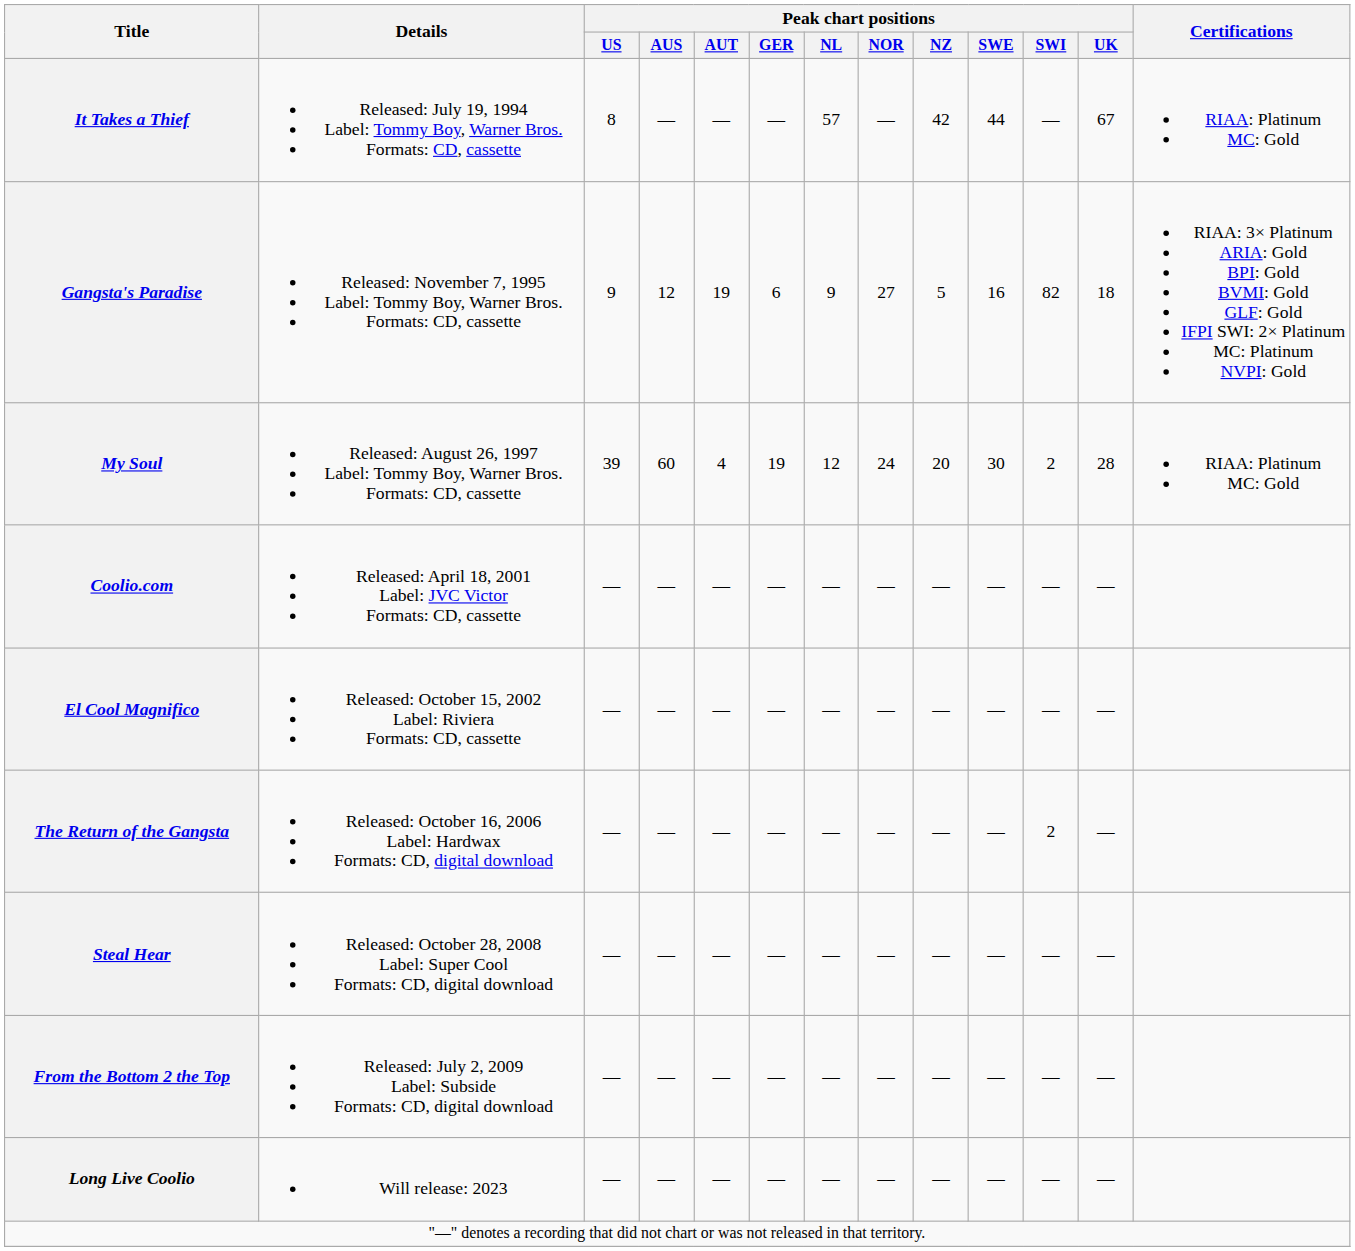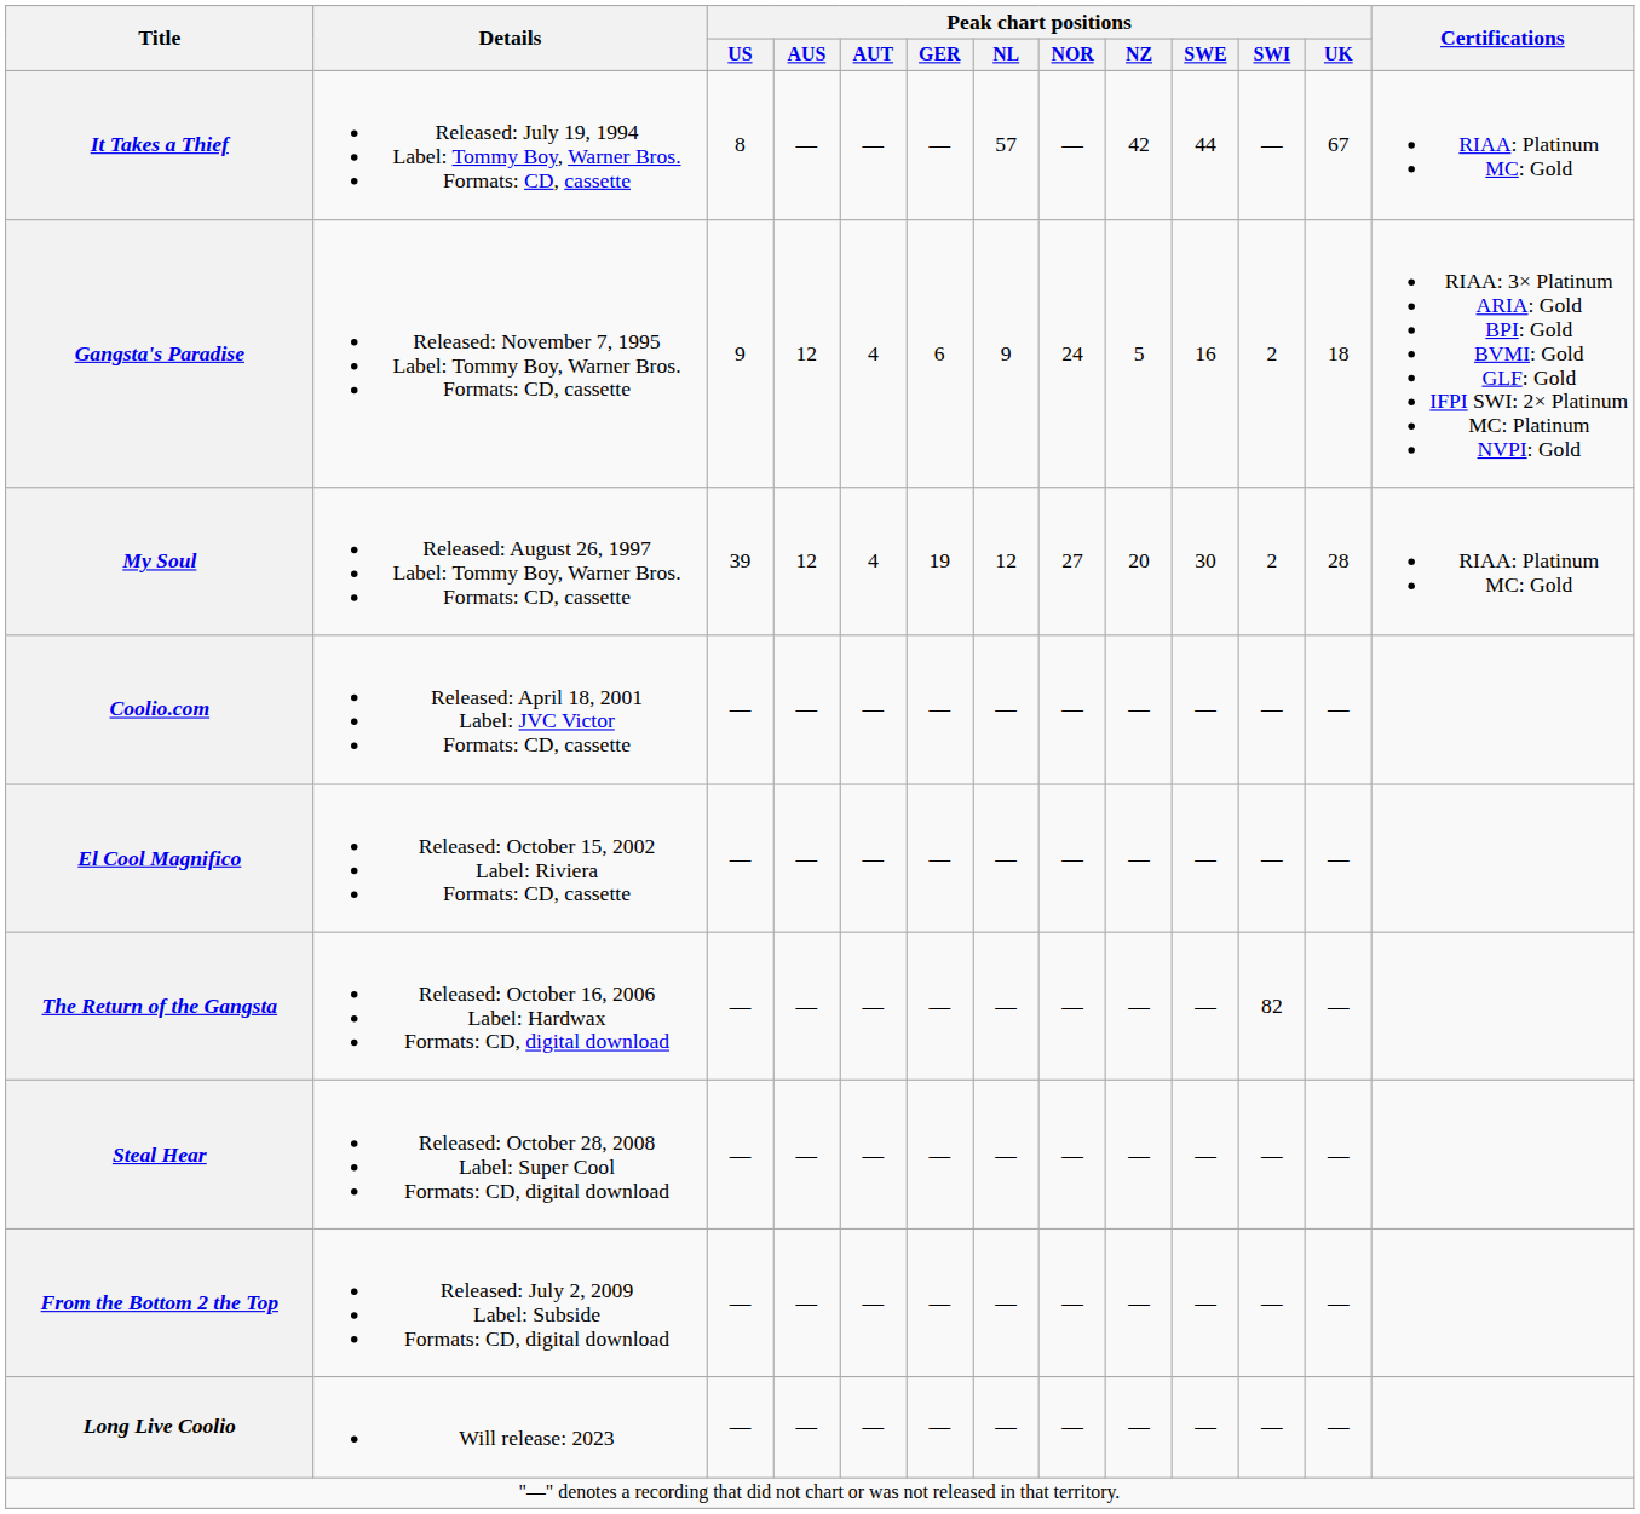Gangsta's Paradise | Peak chart positions / AUT: 19 -> 4
Gangsta's Paradise | Peak chart positions / NOR: 27 -> 24
Gangsta's Paradise | Peak chart positions / SWI: 82 -> 2
My Soul | Peak chart positions / AUS: 60 -> 12
My Soul | Peak chart positions / NOR: 24 -> 27
The Return of the Gangsta | Peak chart positions / SWI: 2 -> 82
